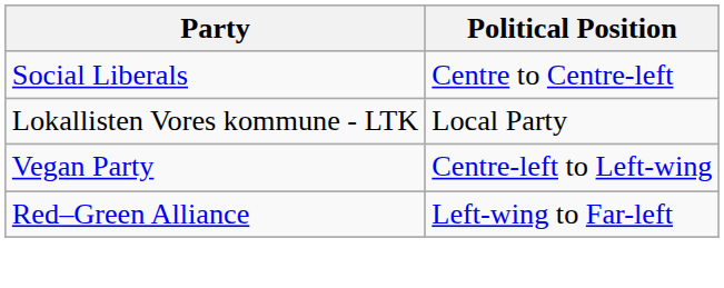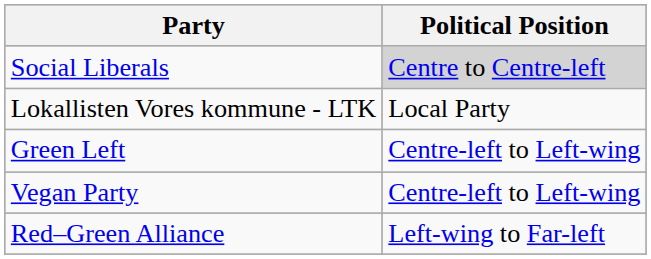Social Liberals | Political Position: no background -> lightgrey background
+ row: Green Left | Centre-left to Left-wing
